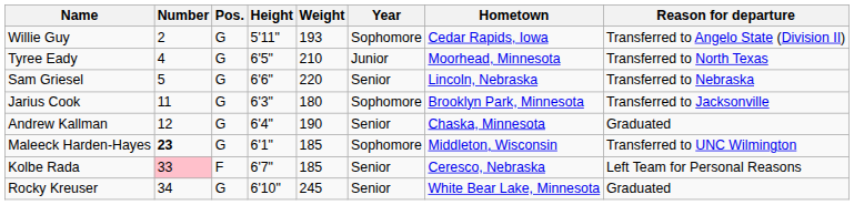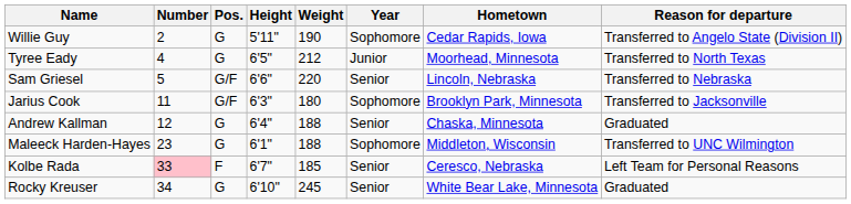Willie Guy | Weight: 193 -> 190
Tyree Eady | Weight: 210 -> 212
Sam Griesel | Pos.: G -> G/F
Jarius Cook | Pos.: G -> G/F
Andrew Kallman | Weight: 190 -> 188
Maleeck Harden-Hayes | Number: bold -> normal
Maleeck Harden-Hayes | Weight: 185 -> 188
